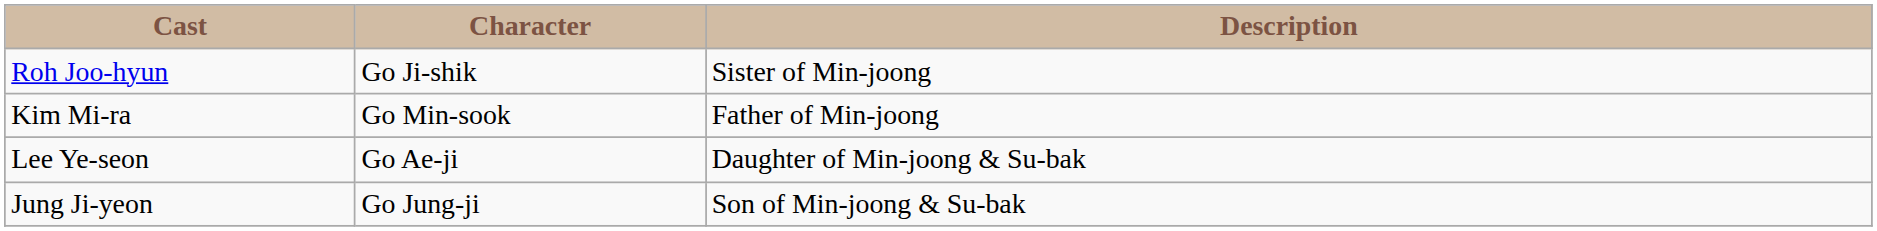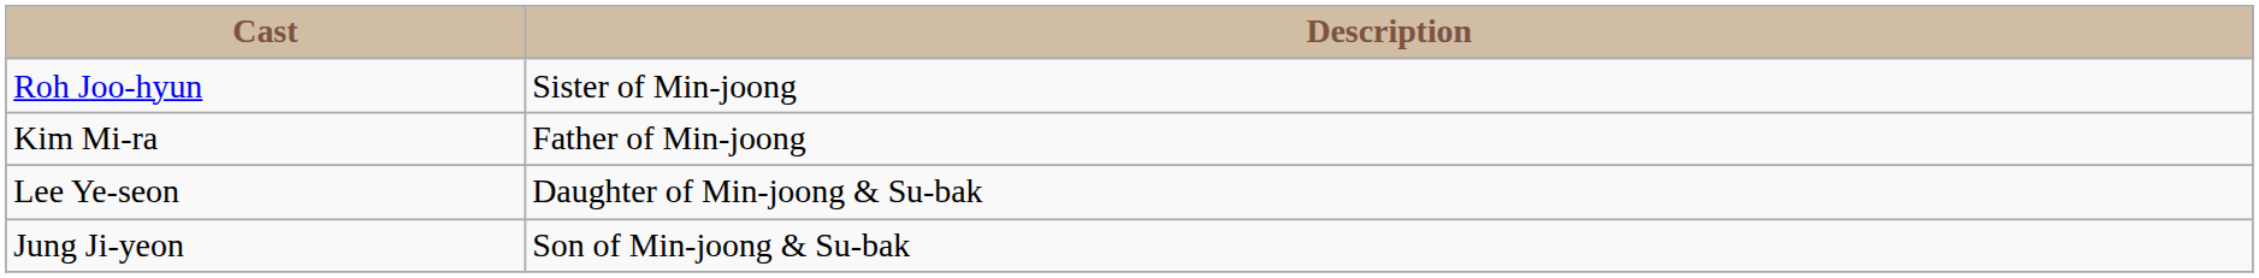- column: Character | Go Ji-shik | Go Min-sook | Go Ae-ji | Go Jung-ji
